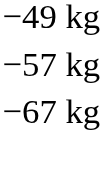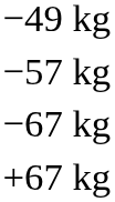+ row: +67 kg
